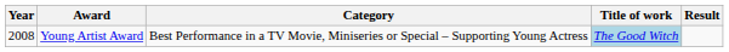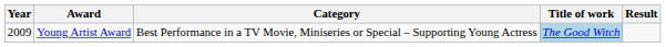Young Artist Award | Year: 2008 -> 2009
